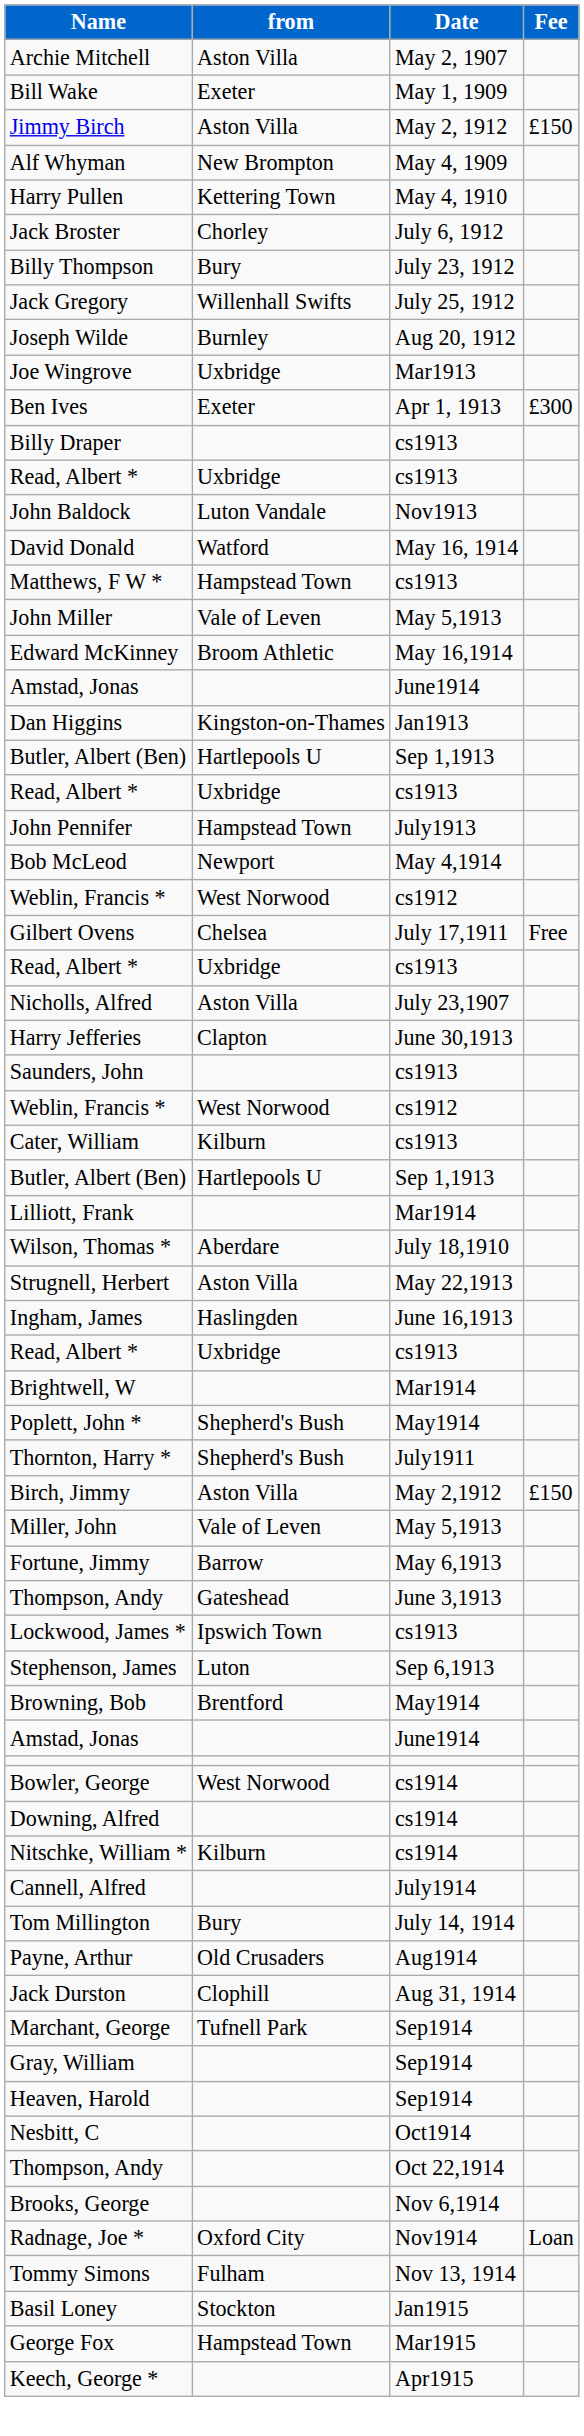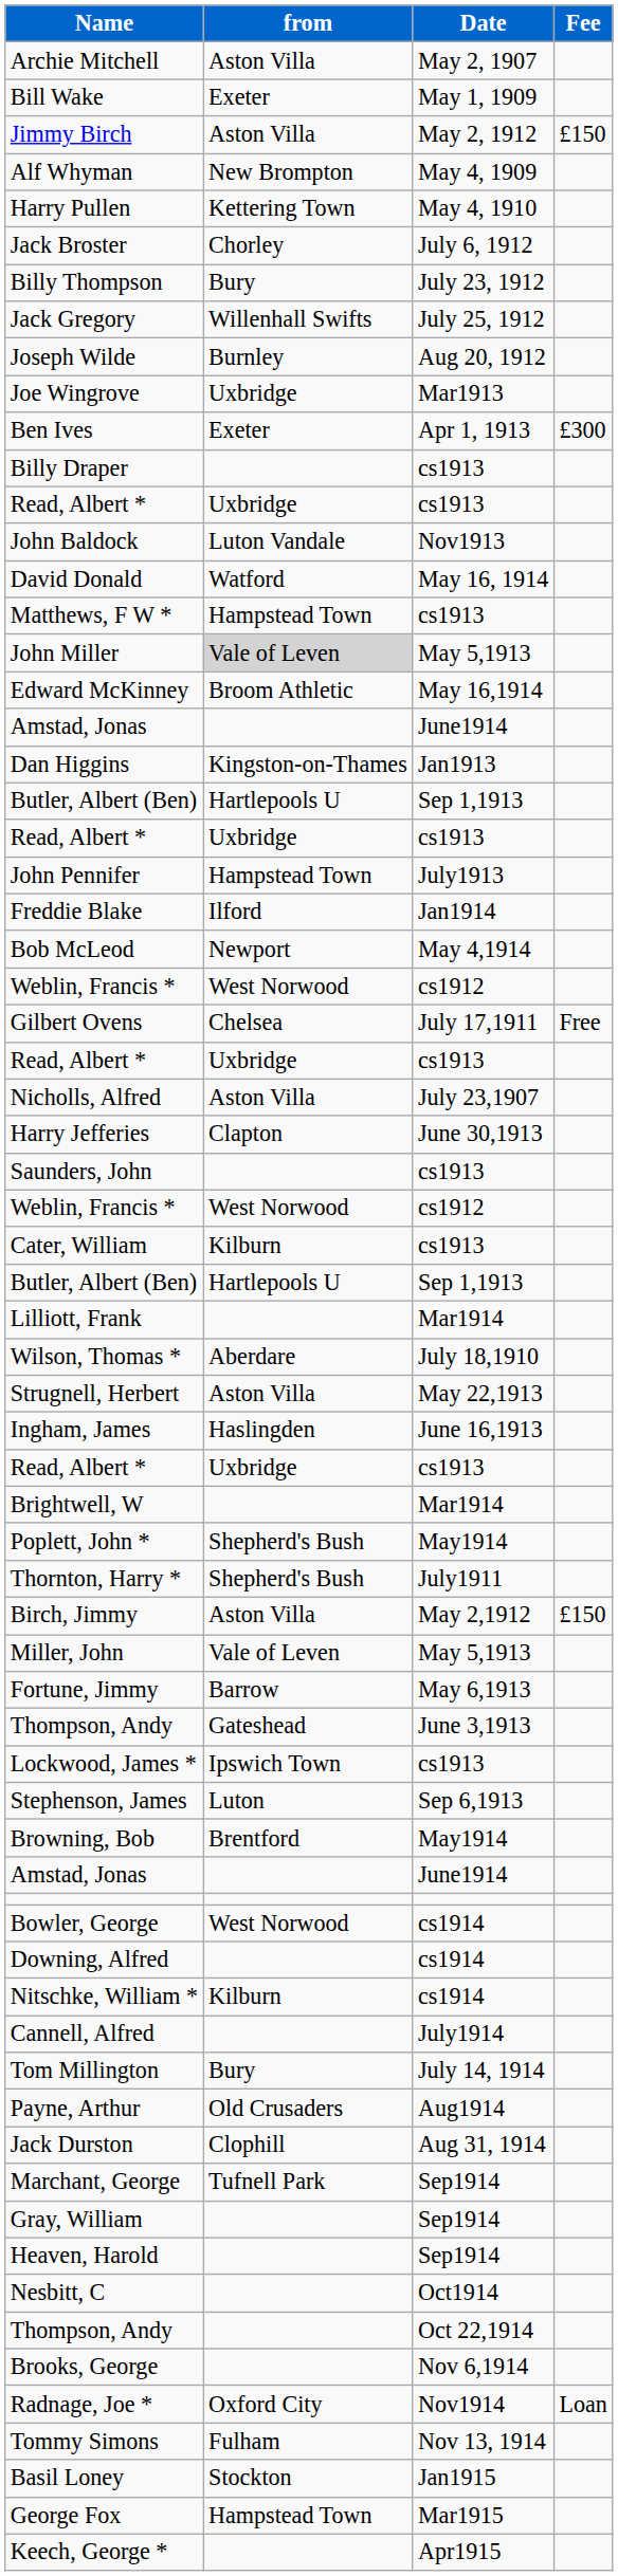John Miller | from: no background -> lightgrey background
+ row: Freddie Blake | Ilford | Jan1914
